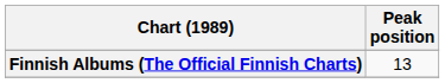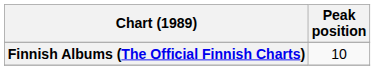Finnish Albums (The Official Finnish Charts) | Peak position: 13 -> 10
